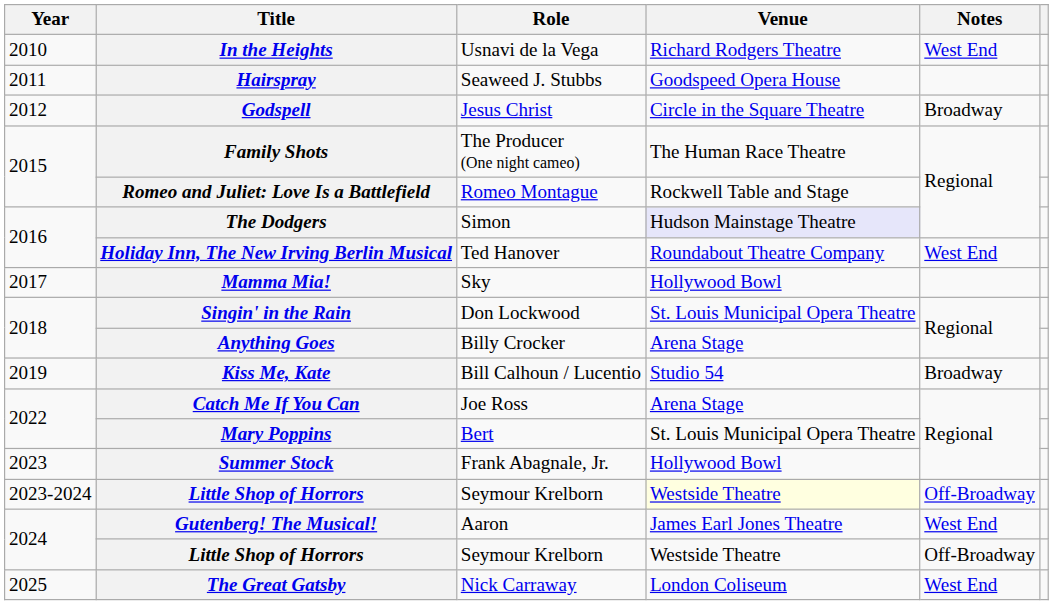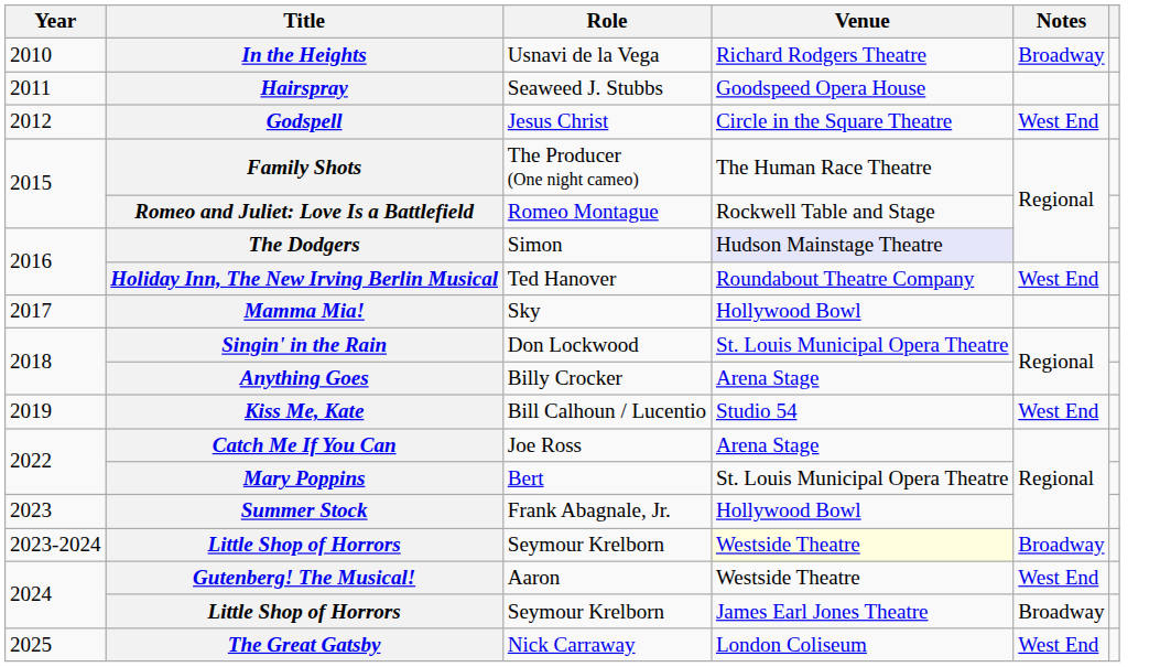In the Heights | Notes: West End -> Broadway
Godspell | Notes: Broadway -> West End
Kiss Me, Kate | Notes: Broadway -> West End
2023-2024 / Little Shop of Horrors | Notes: Off-Broadway -> Broadway
Gutenberg! The Musical! | Venue: James Earl Jones Theatre -> Westside Theatre
2024 / Little Shop of Horrors | Venue: Westside Theatre -> James Earl Jones Theatre
2024 / Little Shop of Horrors | Notes: Off-Broadway -> Broadway
